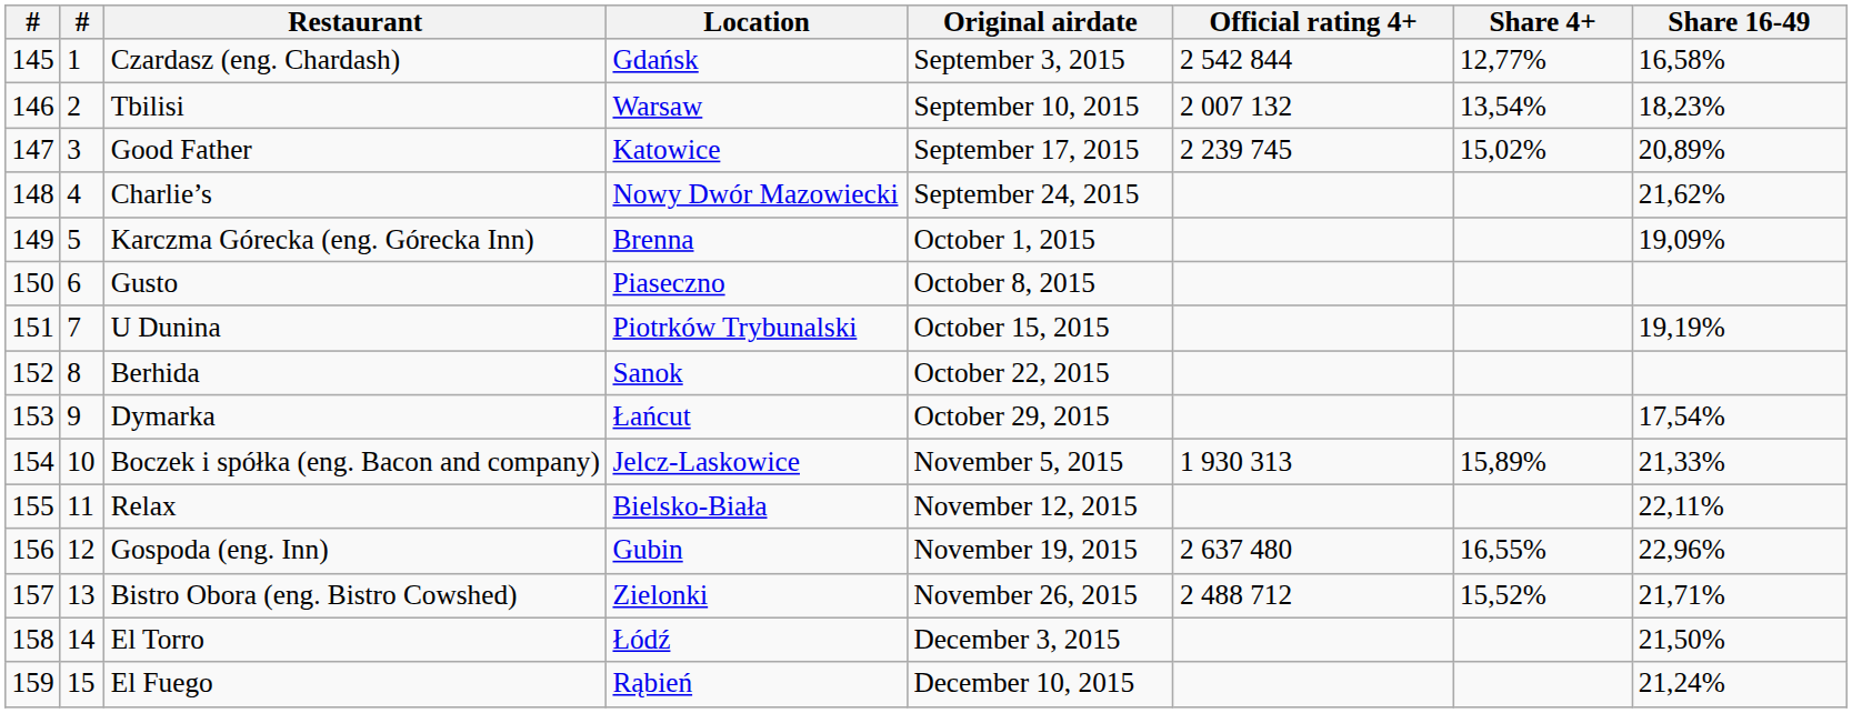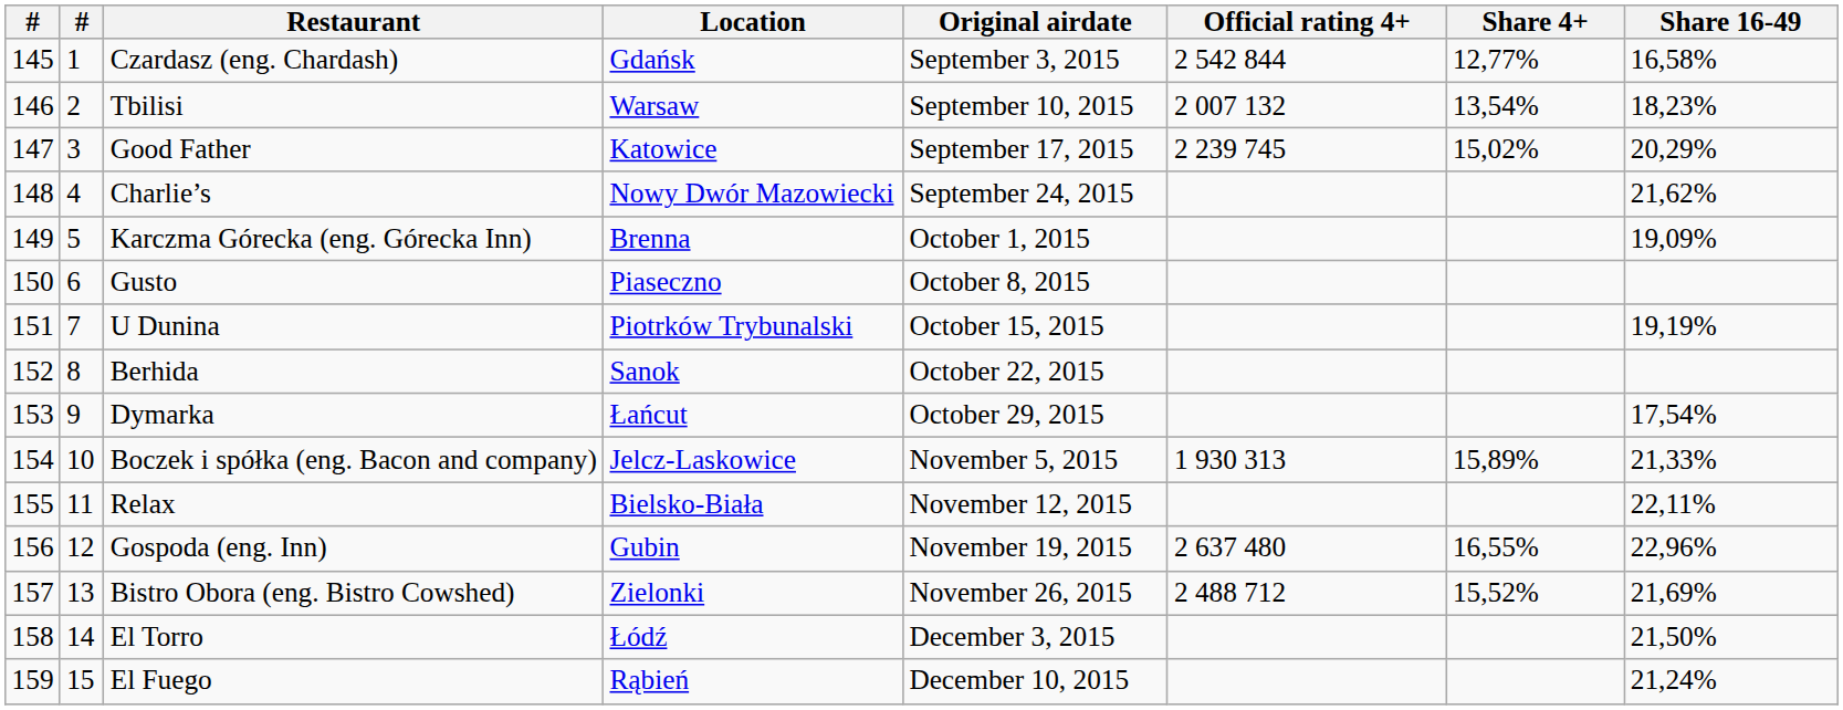Good Father | Share 16-49: 20,89% -> 20,29%
Bistro Obora (eng. Bistro Cowshed) | Share 16-49: 21,71% -> 21,69%
